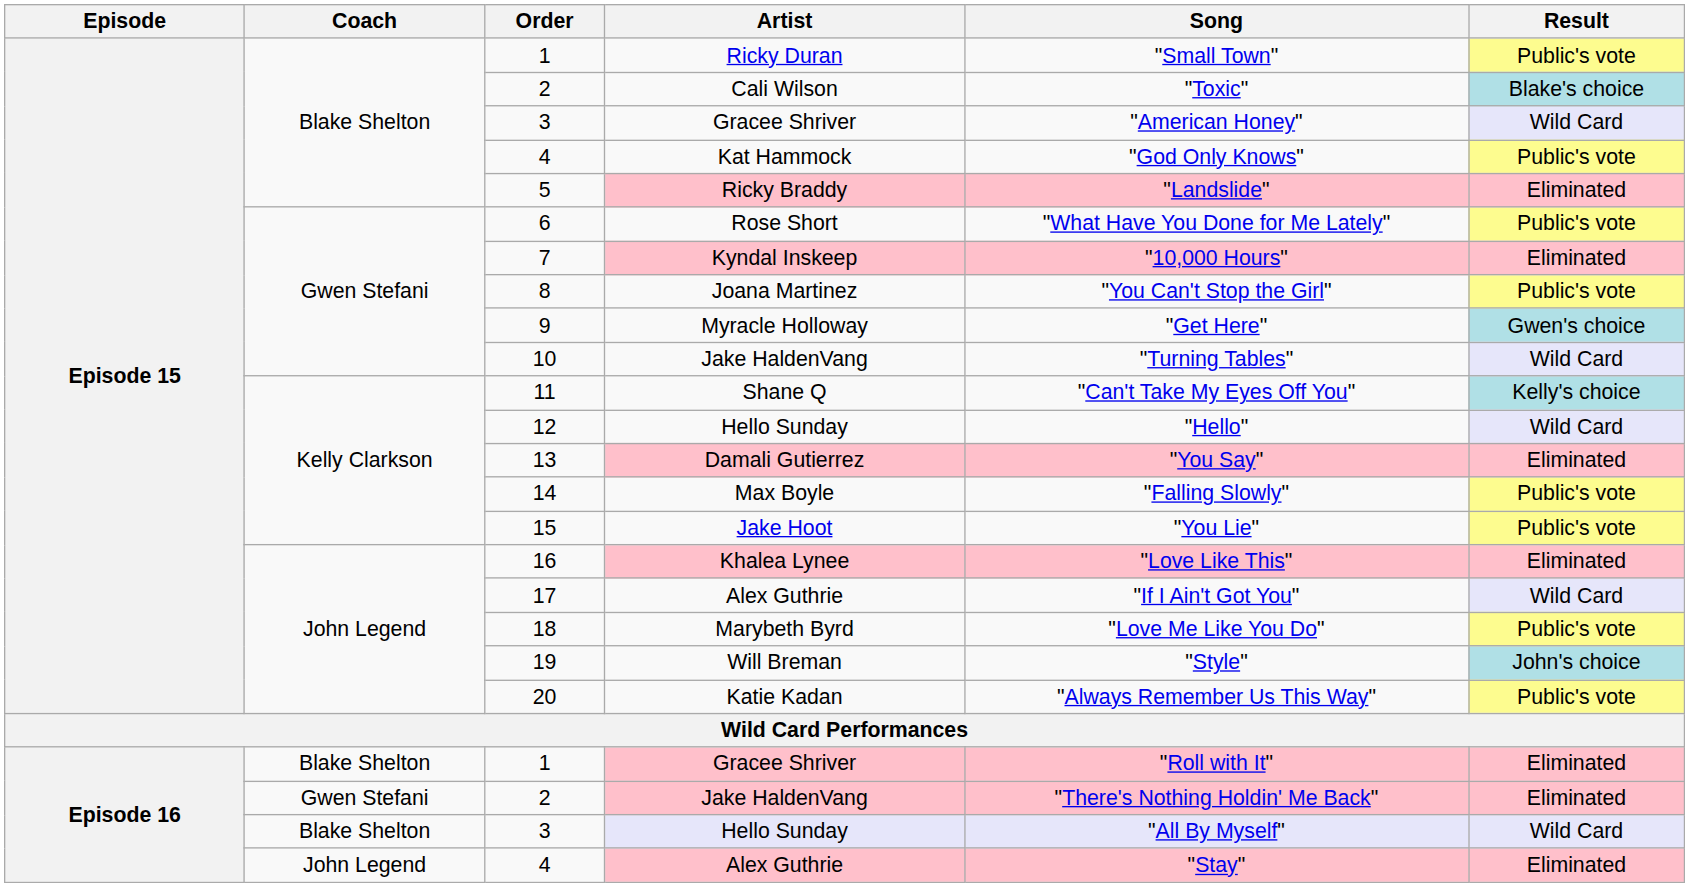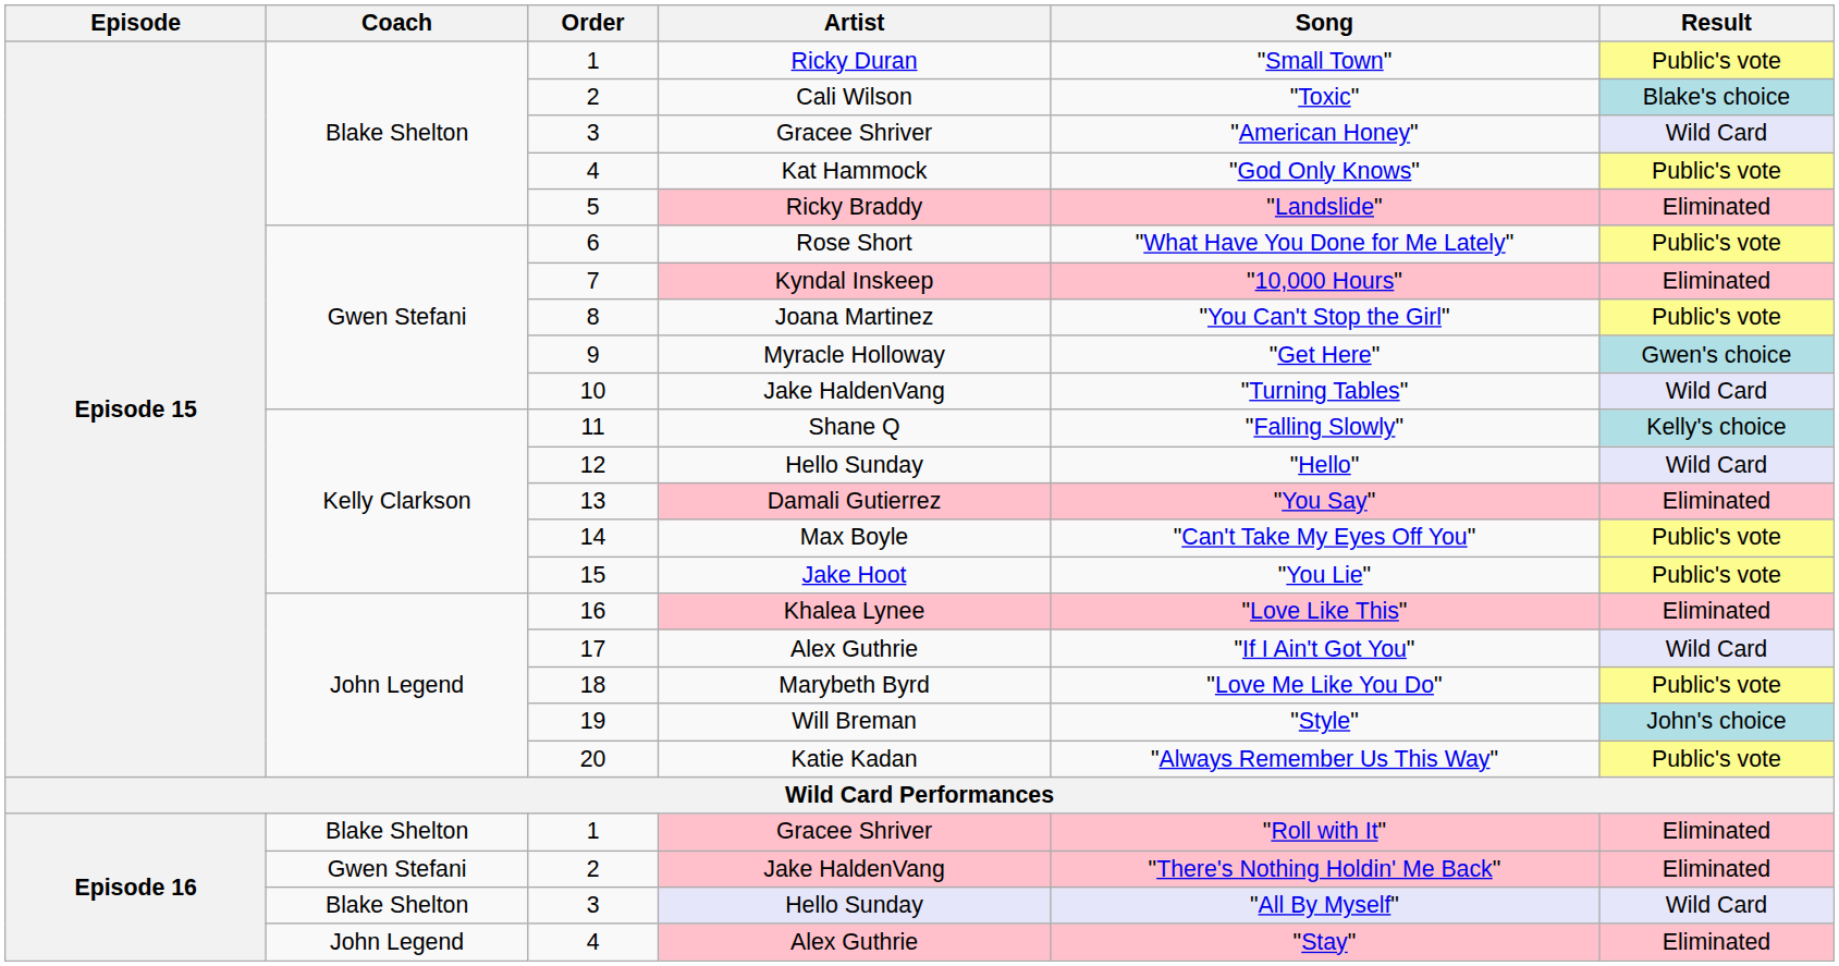11 | Song: "Can't Take My Eyes Off You" -> "Falling Slowly"
14 | Song: "Falling Slowly" -> "Can't Take My Eyes Off You"
